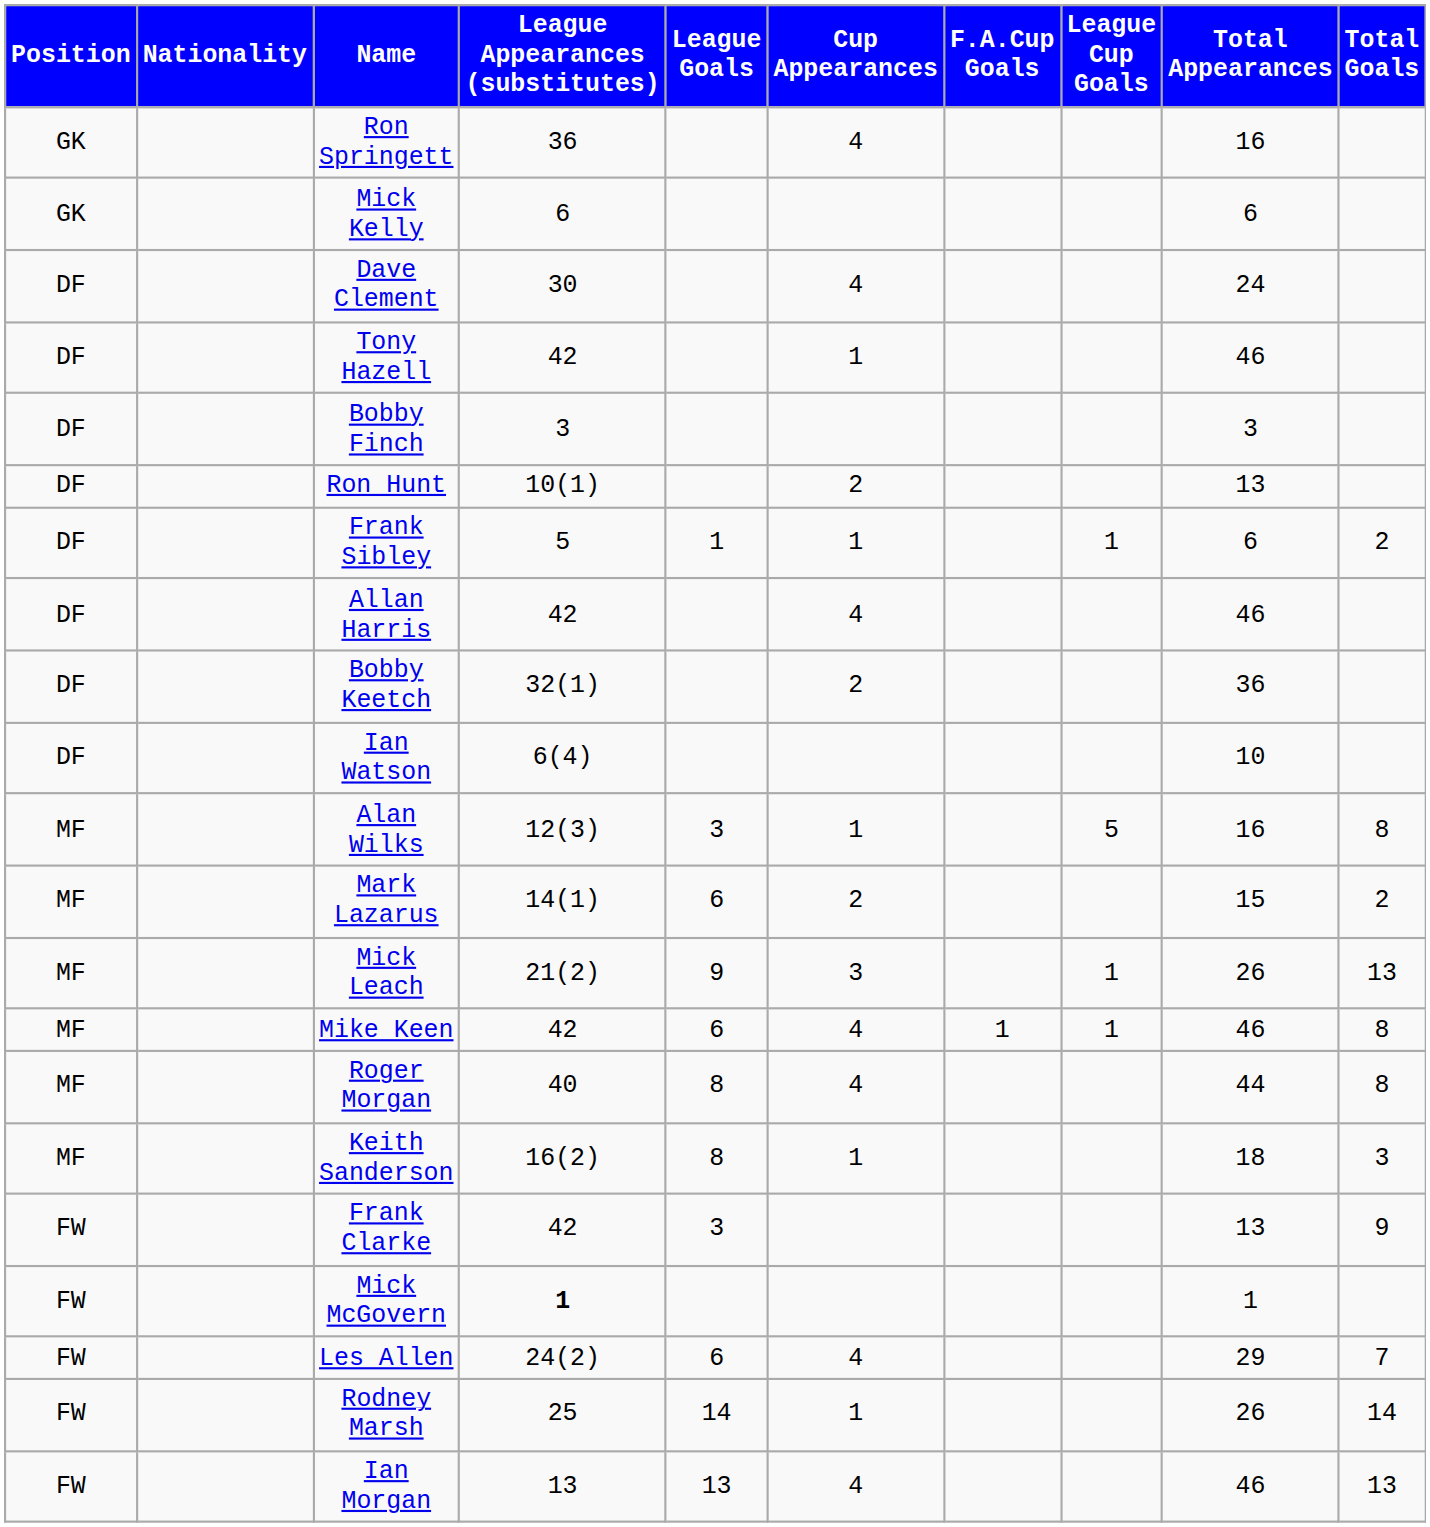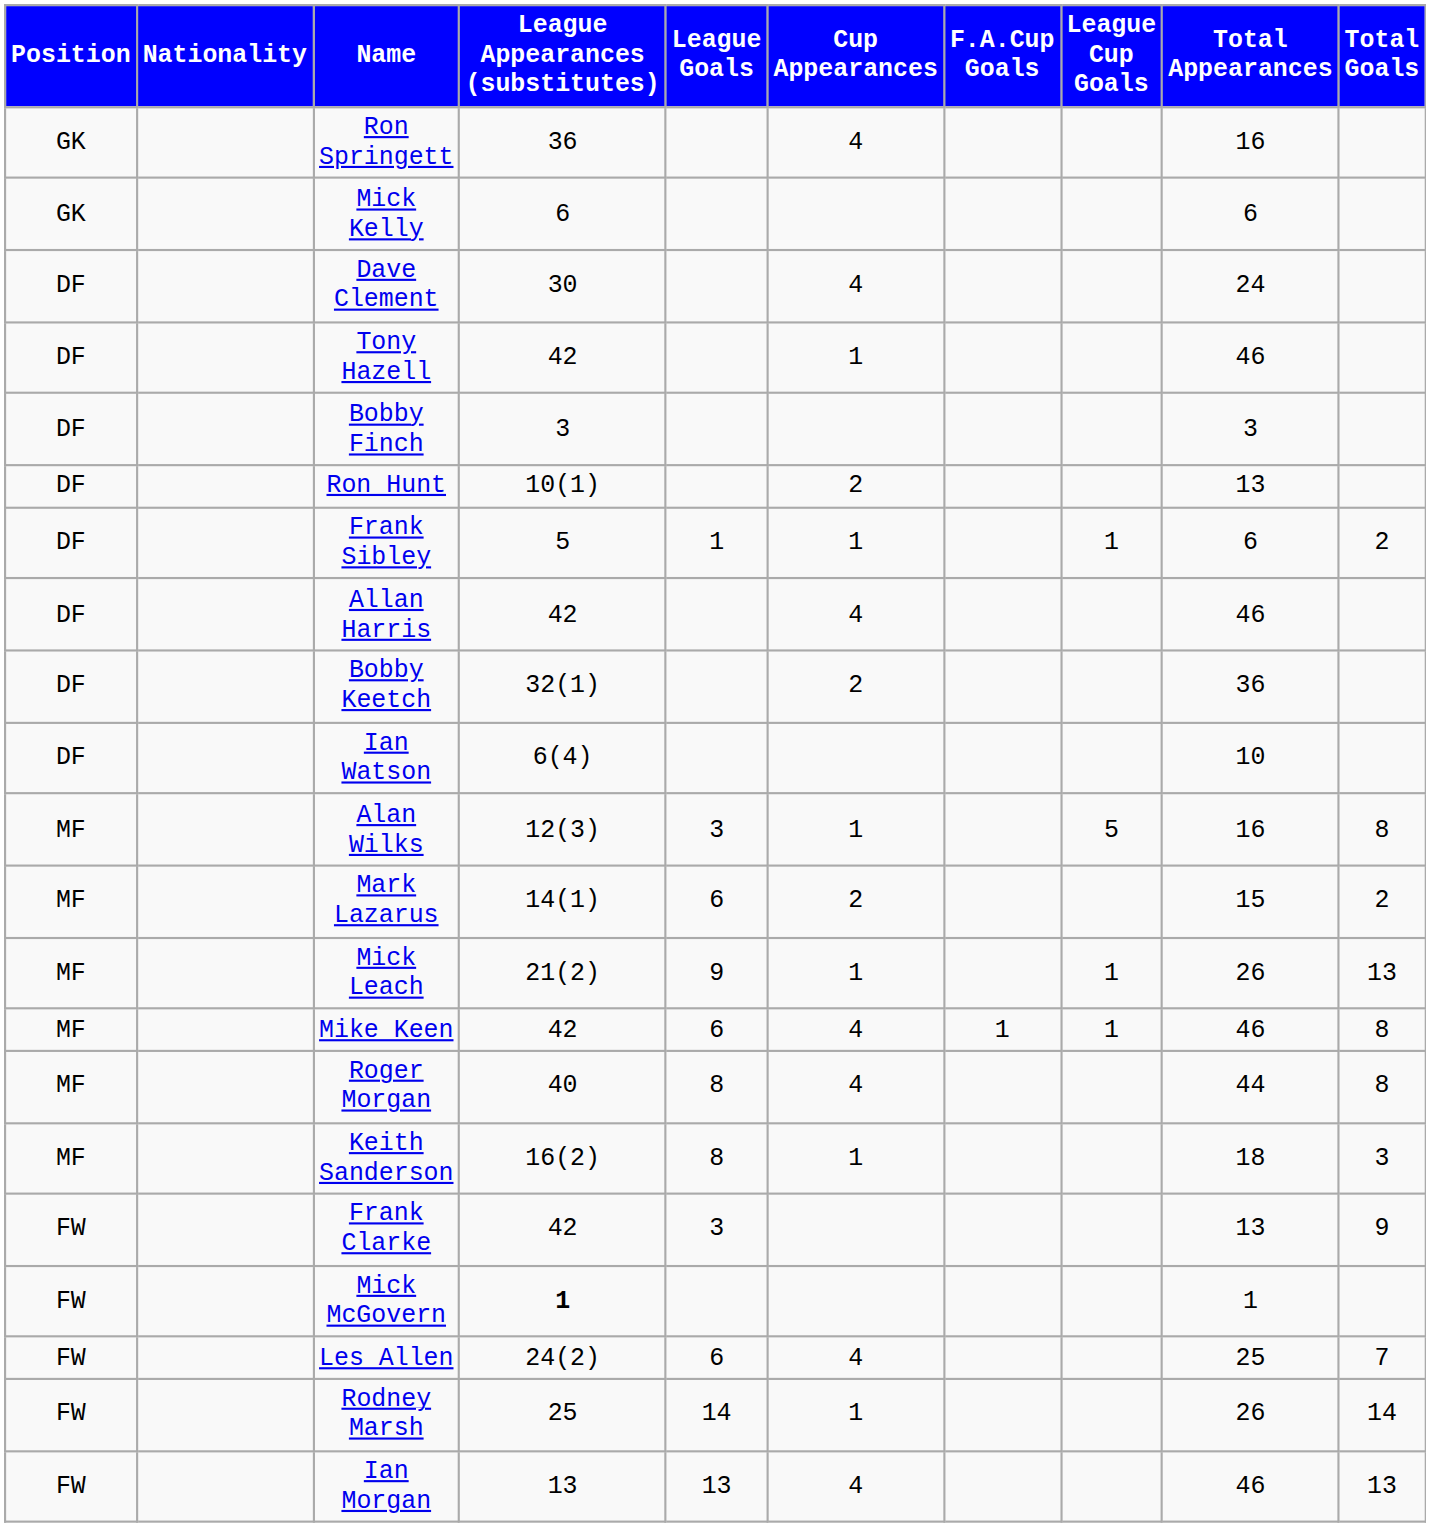Mick Leach | Cup Appearances: 3 -> 1
Les Allen | Total Appearances: 29 -> 25
